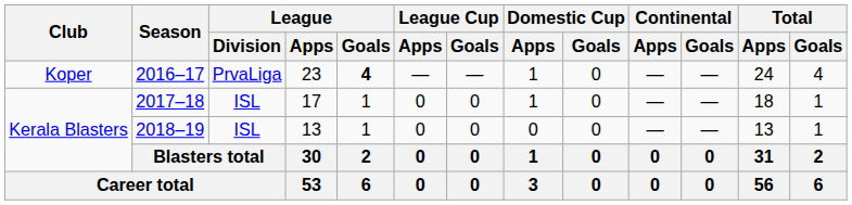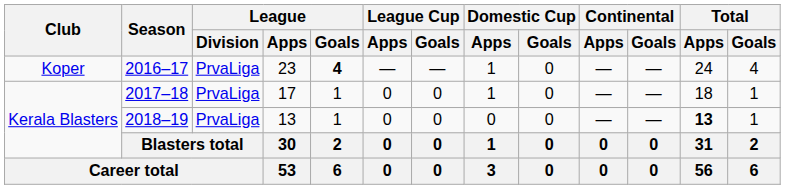2017–18 | League / Division: ISL -> PrvaLiga
2018–19 | League / Division: ISL -> PrvaLiga
2018–19 | Total / Apps: normal -> bold
